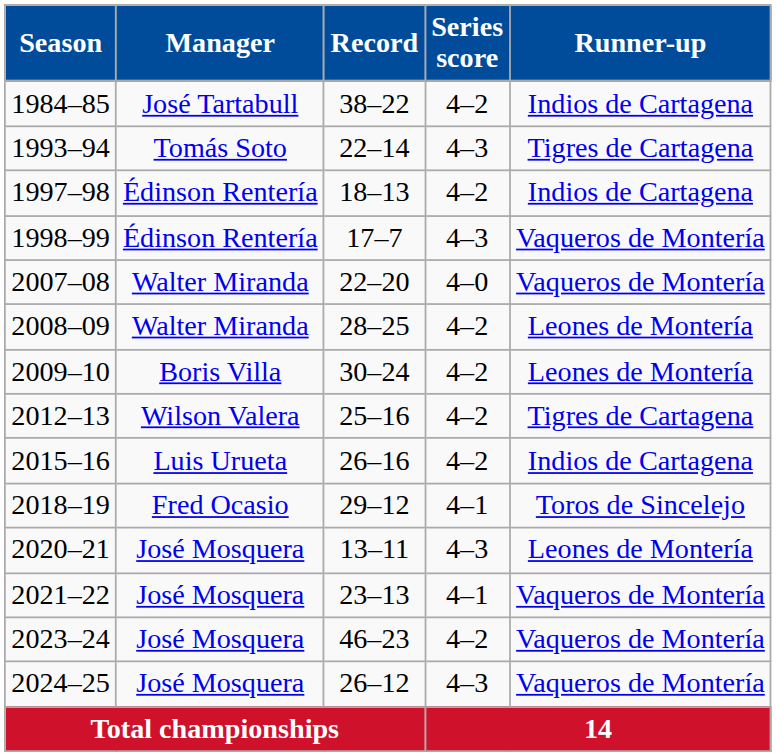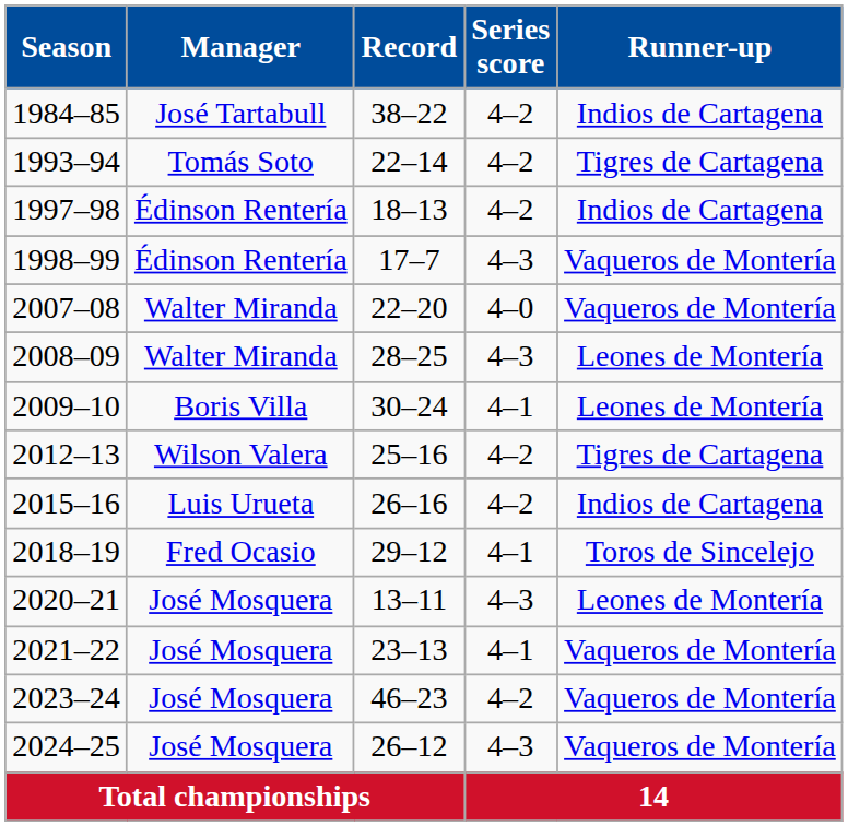1993–94 | Series score: 4–3 -> 4–2
2008–09 | Series score: 4–2 -> 4–3
2009–10 | Series score: 4–2 -> 4–1
